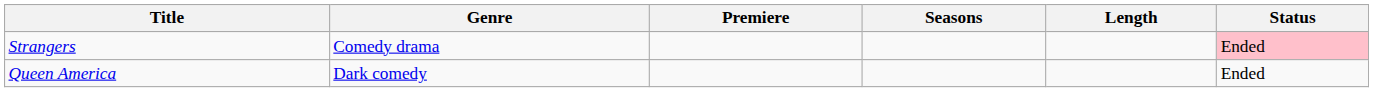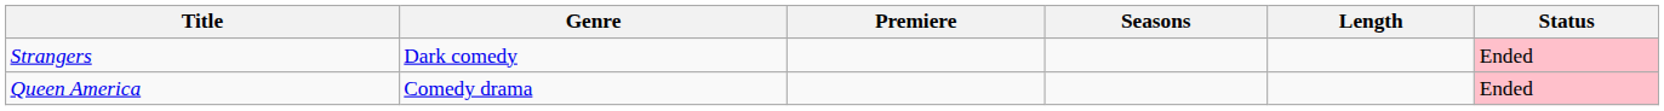Strangers | Genre: Comedy drama -> Dark comedy
Queen America | Genre: Dark comedy -> Comedy drama
Queen America | Status: no background -> pink background
